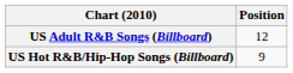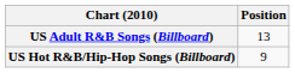US Adult R&B Songs (Billboard) | Position: 12 -> 13
